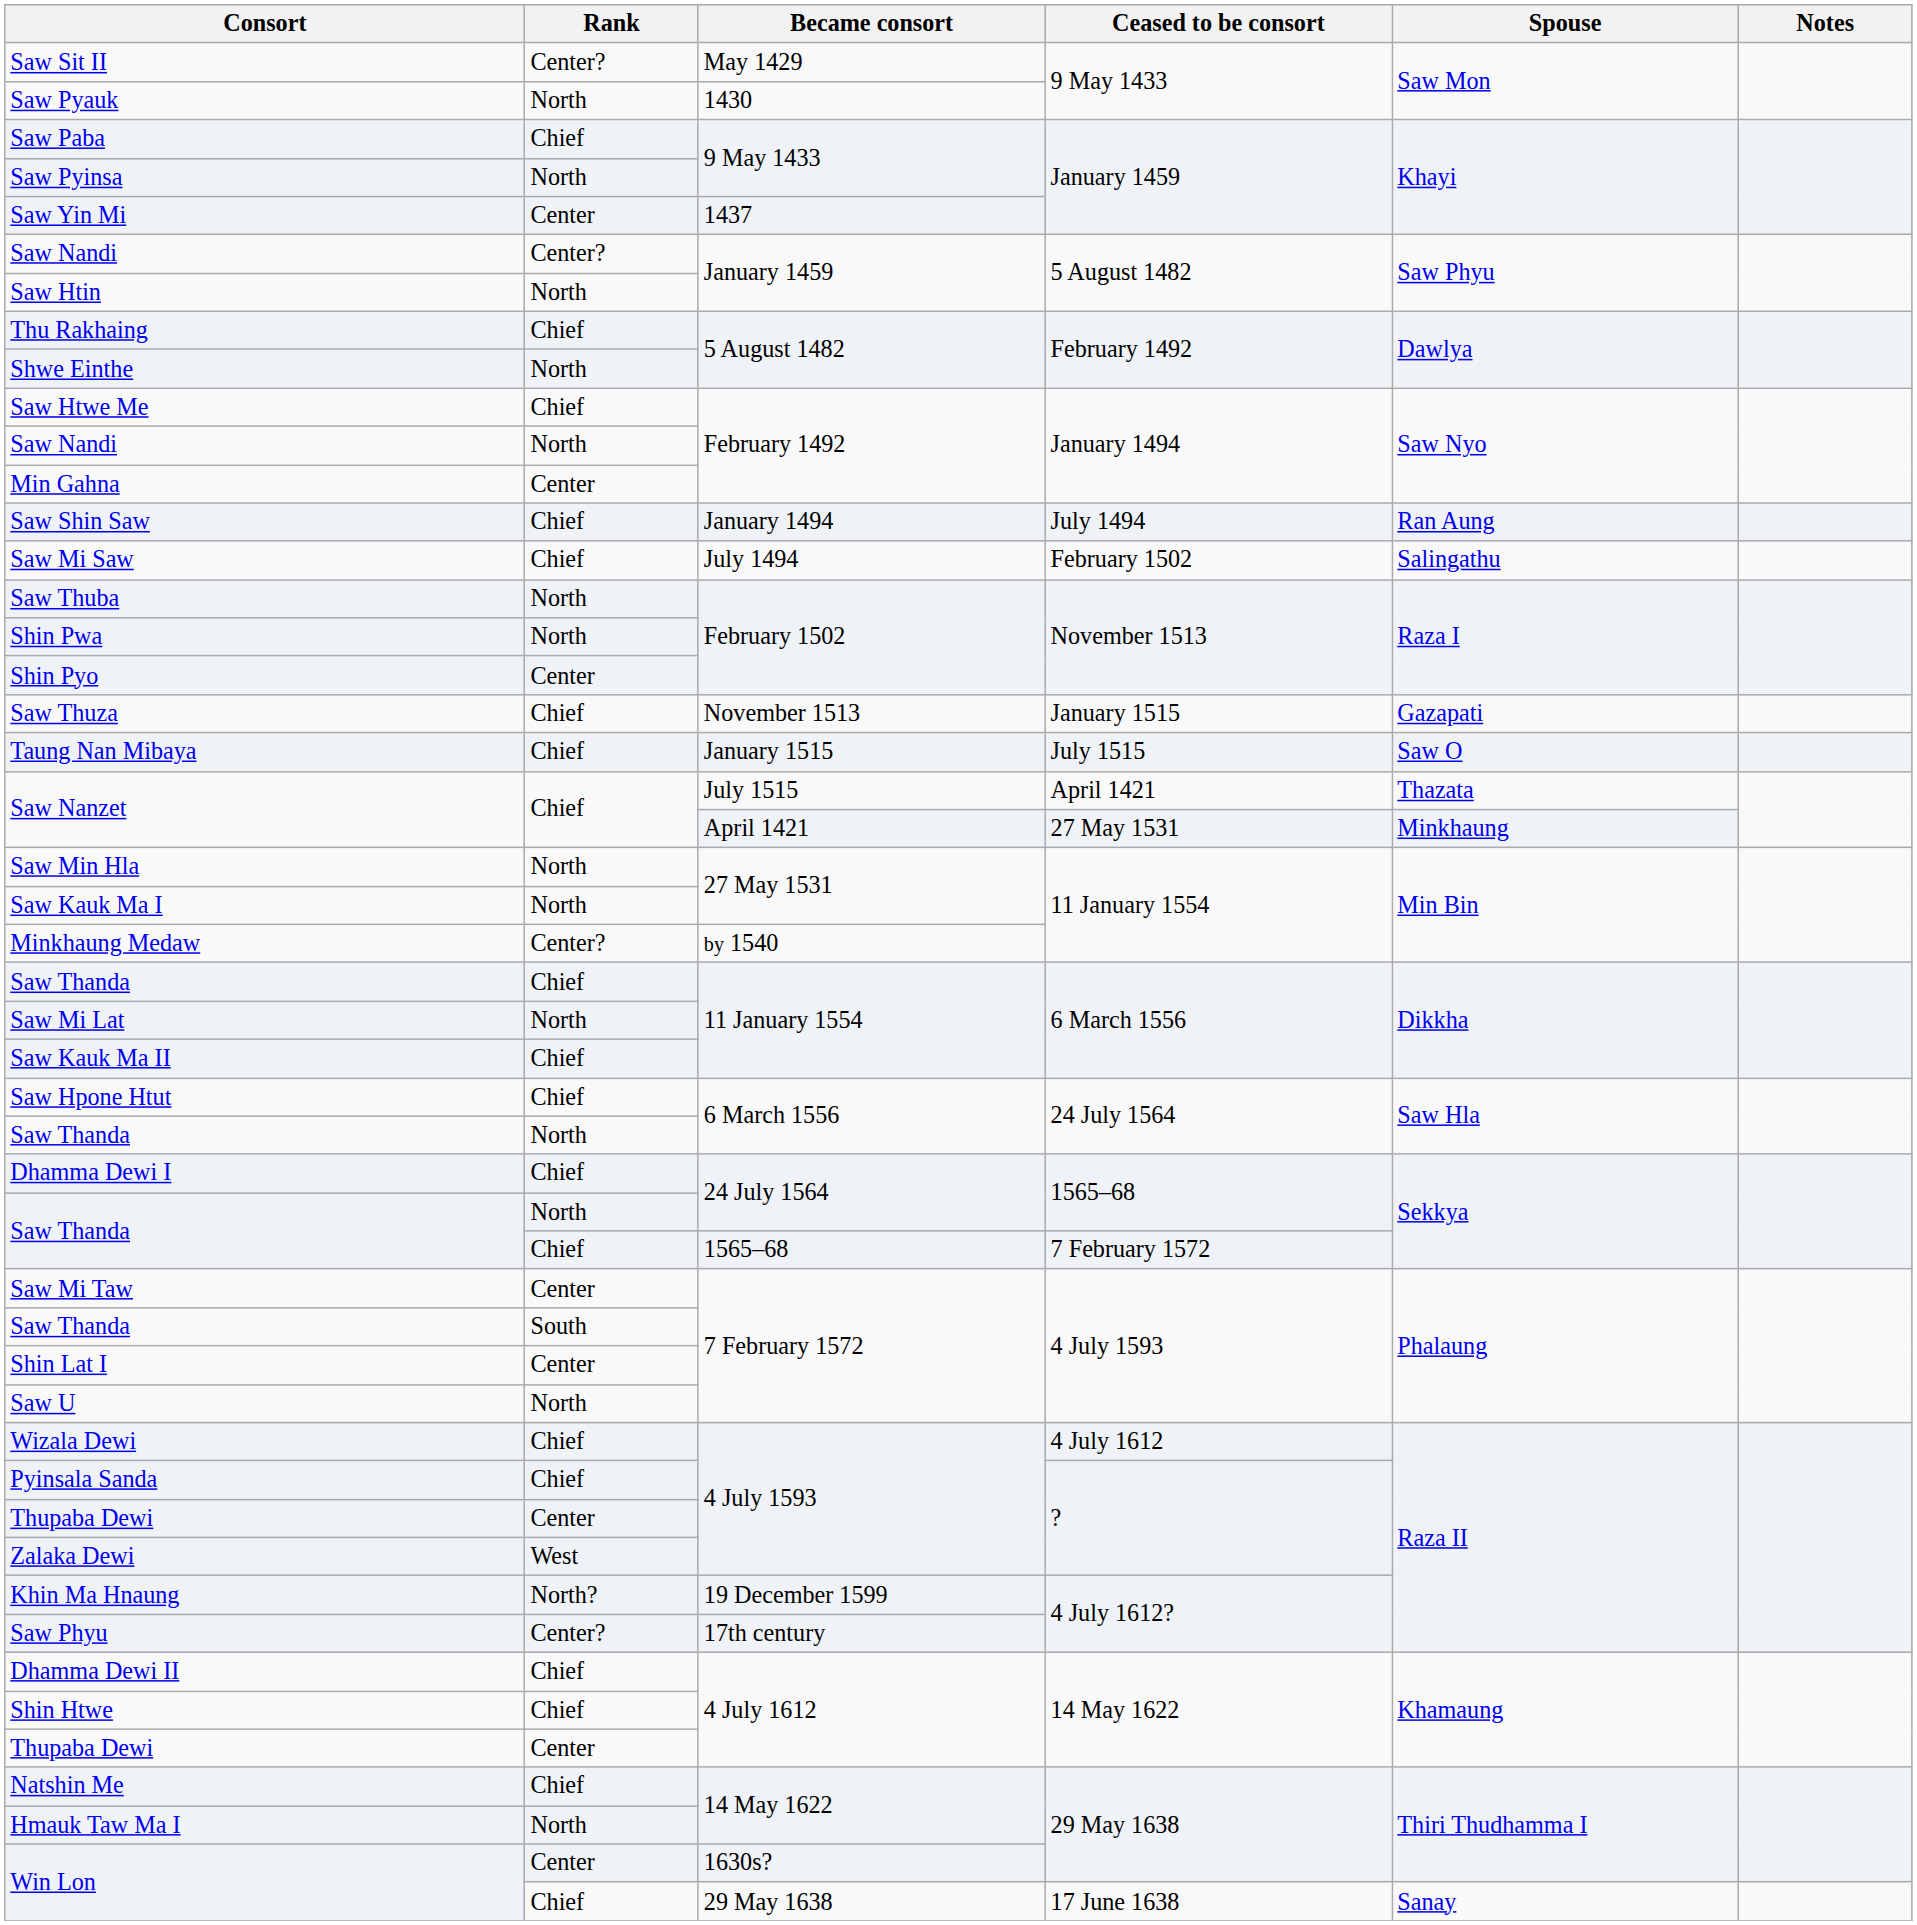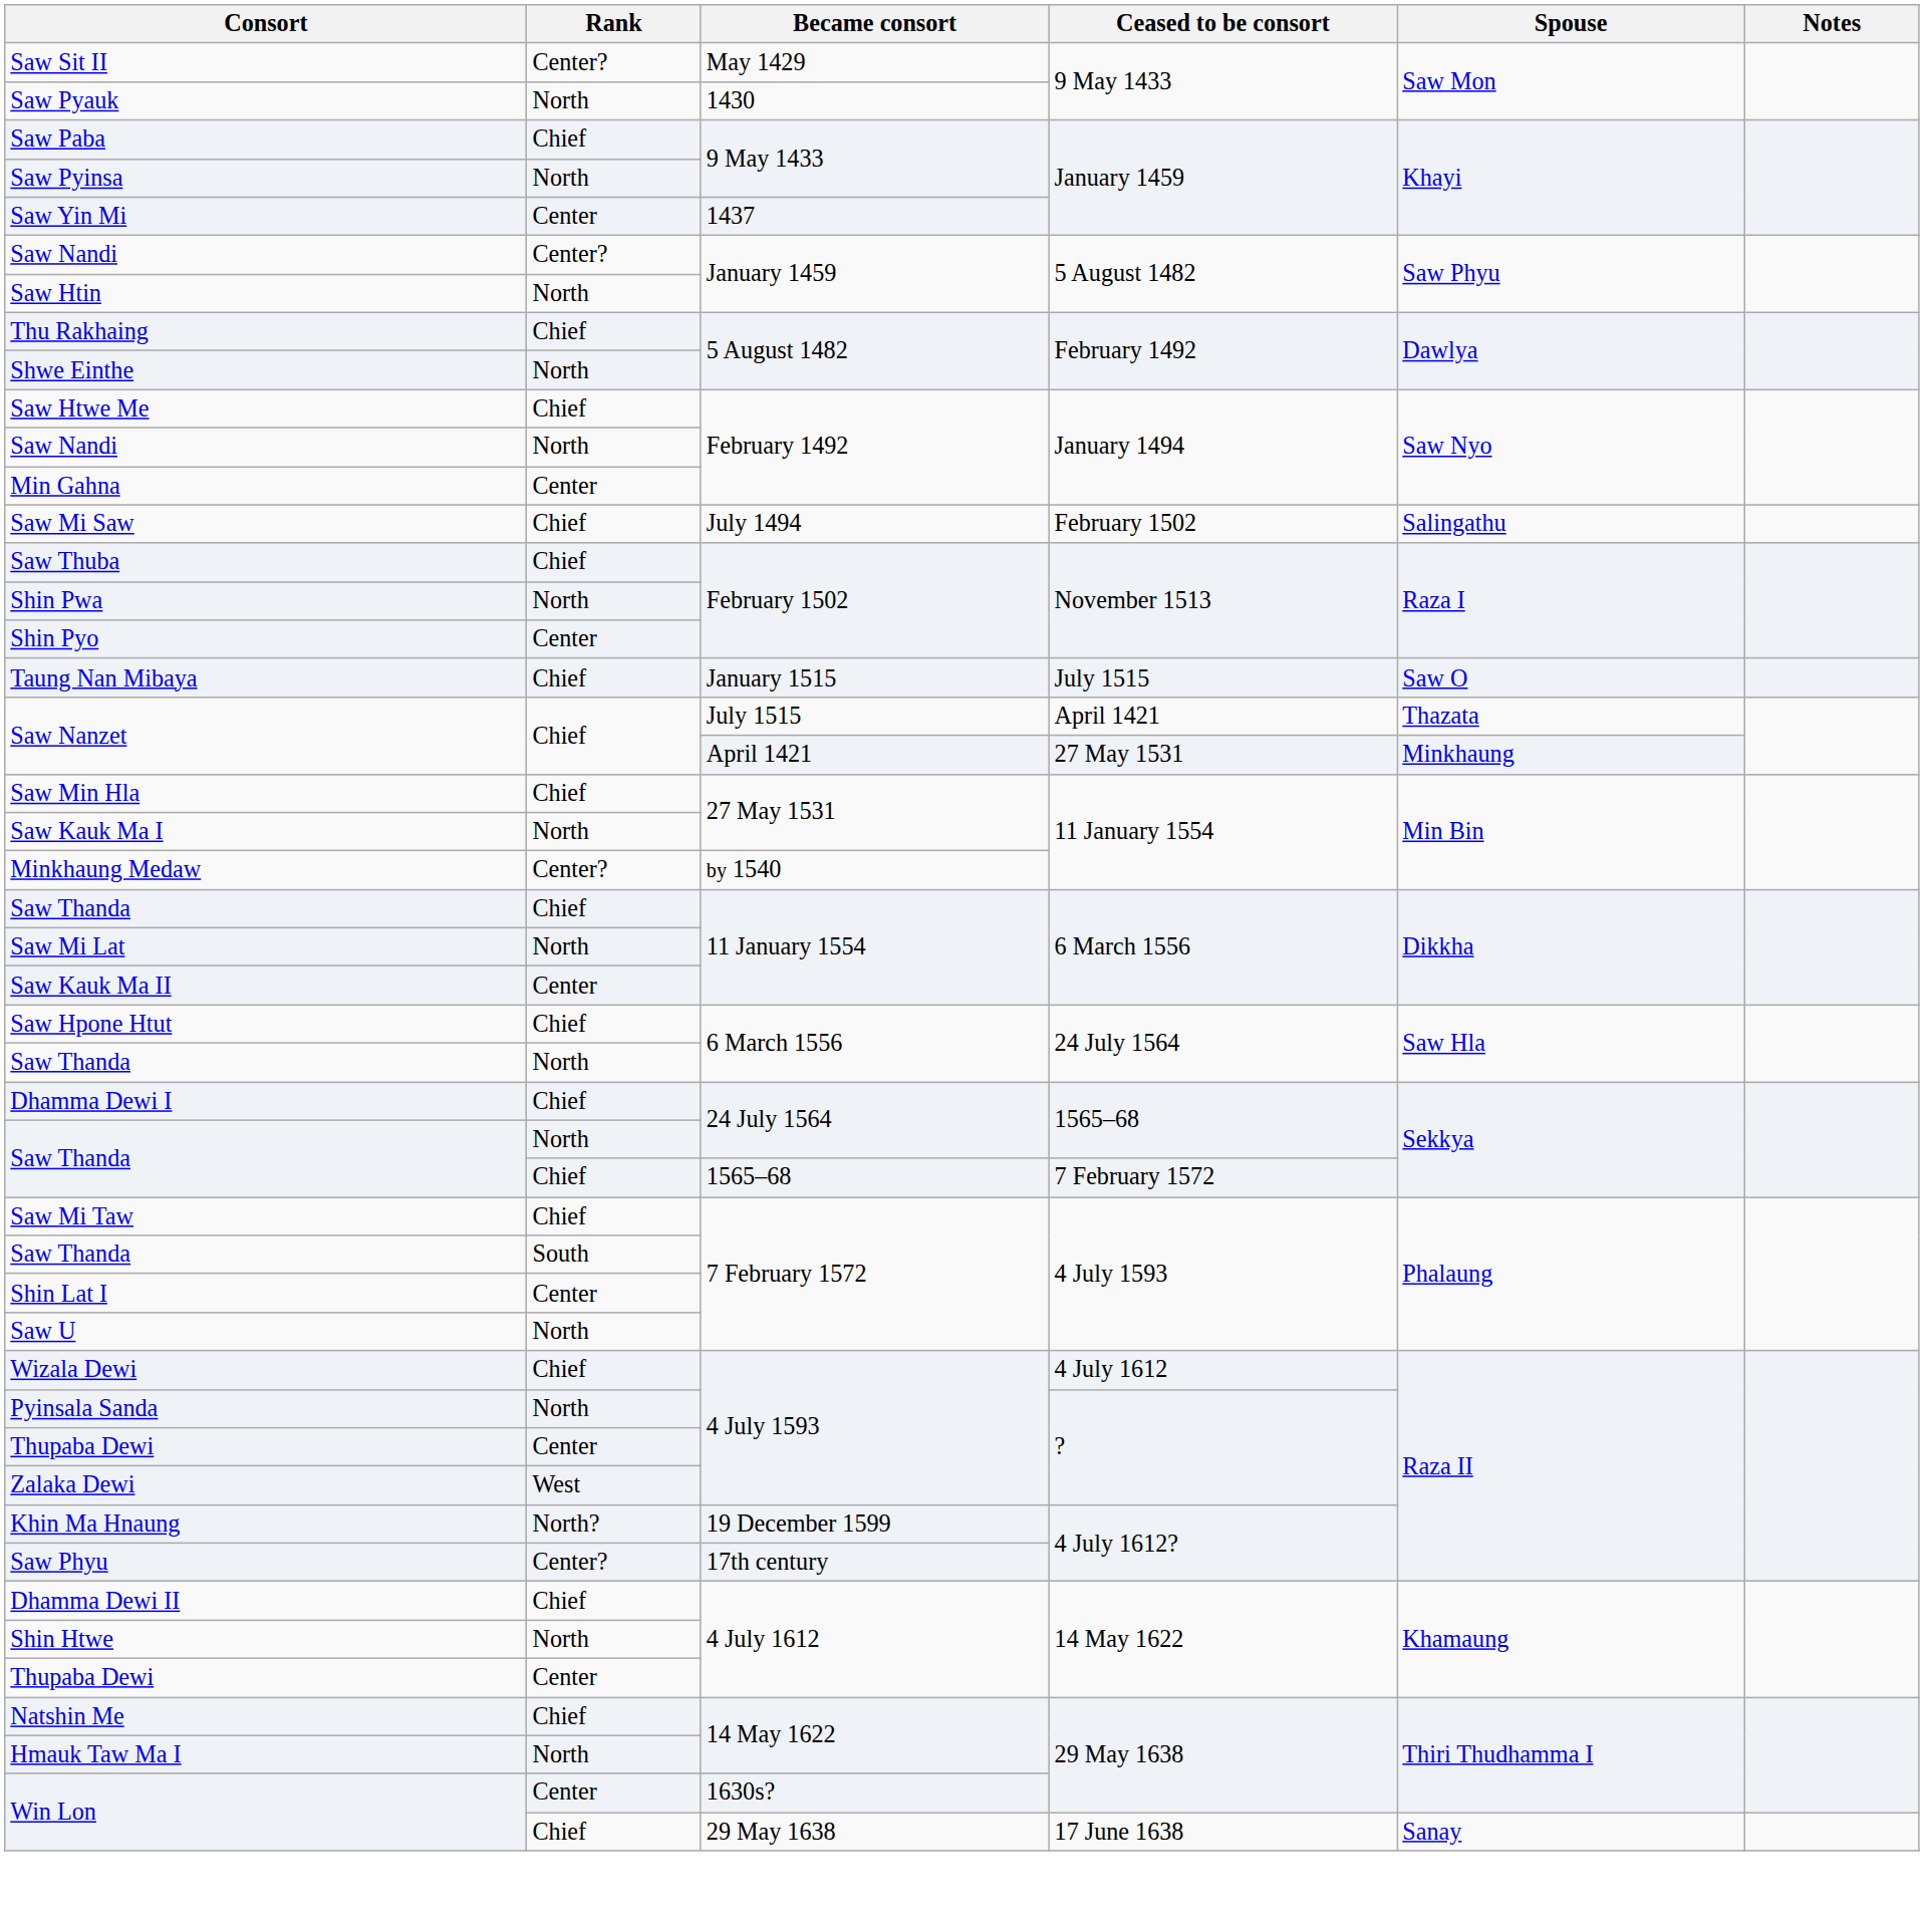- row: Saw Shin Saw | Chief | January 1494 | July 1494 | Ran Aung
Saw Thuba | Rank: North -> Chief
- row: Saw Thuza | Chief | November 1513 | January 1515 | Gazapati
Saw Min Hla | Rank: North -> Chief
Saw Kauk Ma II | Rank: Chief -> Center
Saw Mi Taw | Rank: Center -> Chief
Pyinsala Sanda | Rank: Chief -> North
Shin Htwe | Rank: Chief -> North
